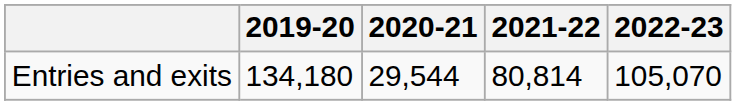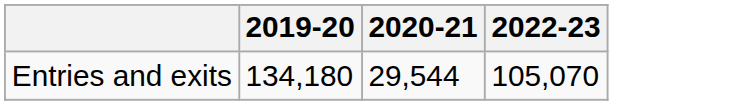- column: 2021-22 | 80,814
